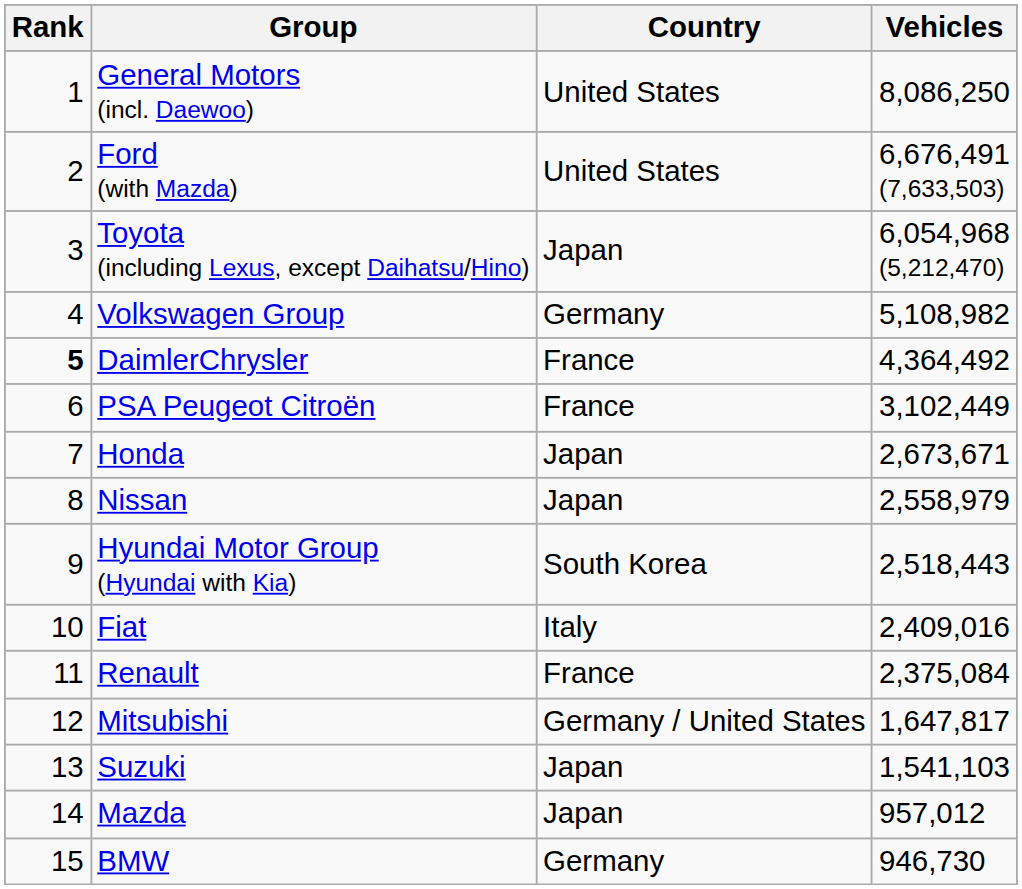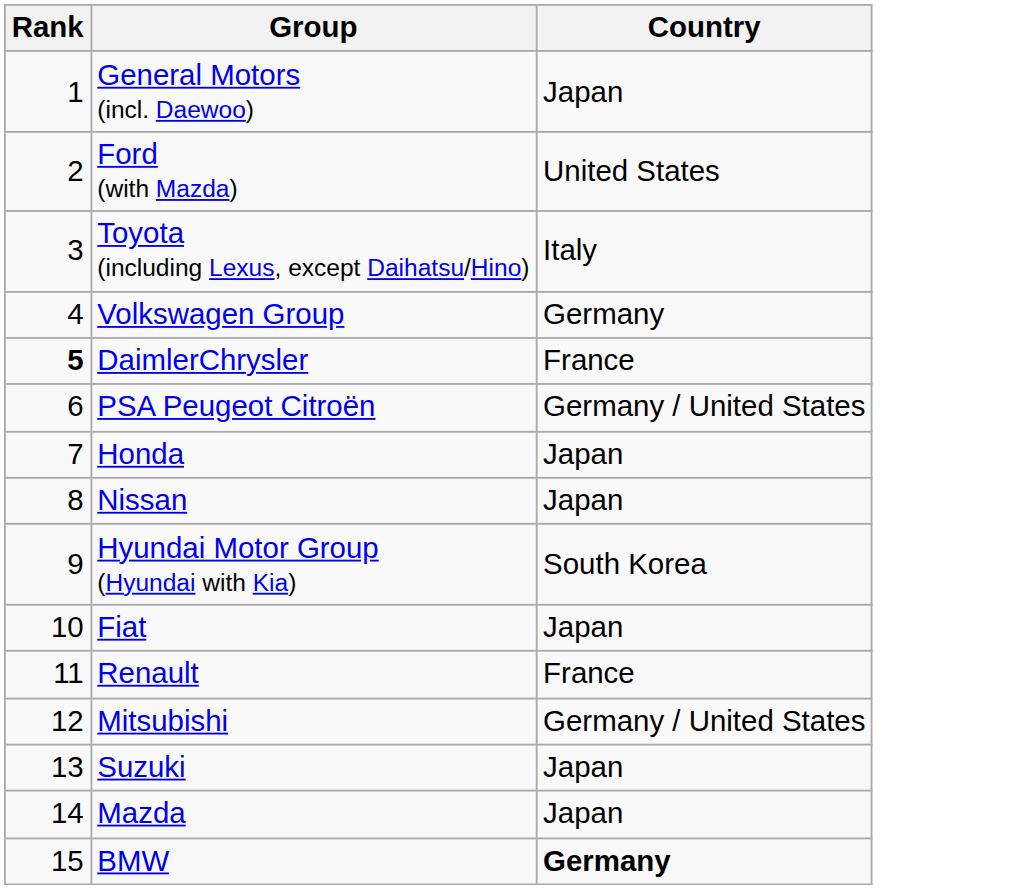- column: Vehicles | 8,086,250 | 6,676,491 (7,633,503) | 6,054,968 (5,212,470) | 5,108,982 | 4,364,492 | 3,102,449 | 2,673,671 | 2,558,979 | 2,518,443 | 2,409,016 | 2,375,084 | 1,647,817 | 1,541,103 | 957,012 | 946,730
General Motors (incl. Daewoo) | Country: United States -> Japan
Toyota (including Lexus, except Daihatsu/Hino) | Country: Japan -> Italy
PSA Peugeot Citroën | Country: France -> Germany / United States
Fiat | Country: Italy -> Japan
BMW | Country: normal -> bold
